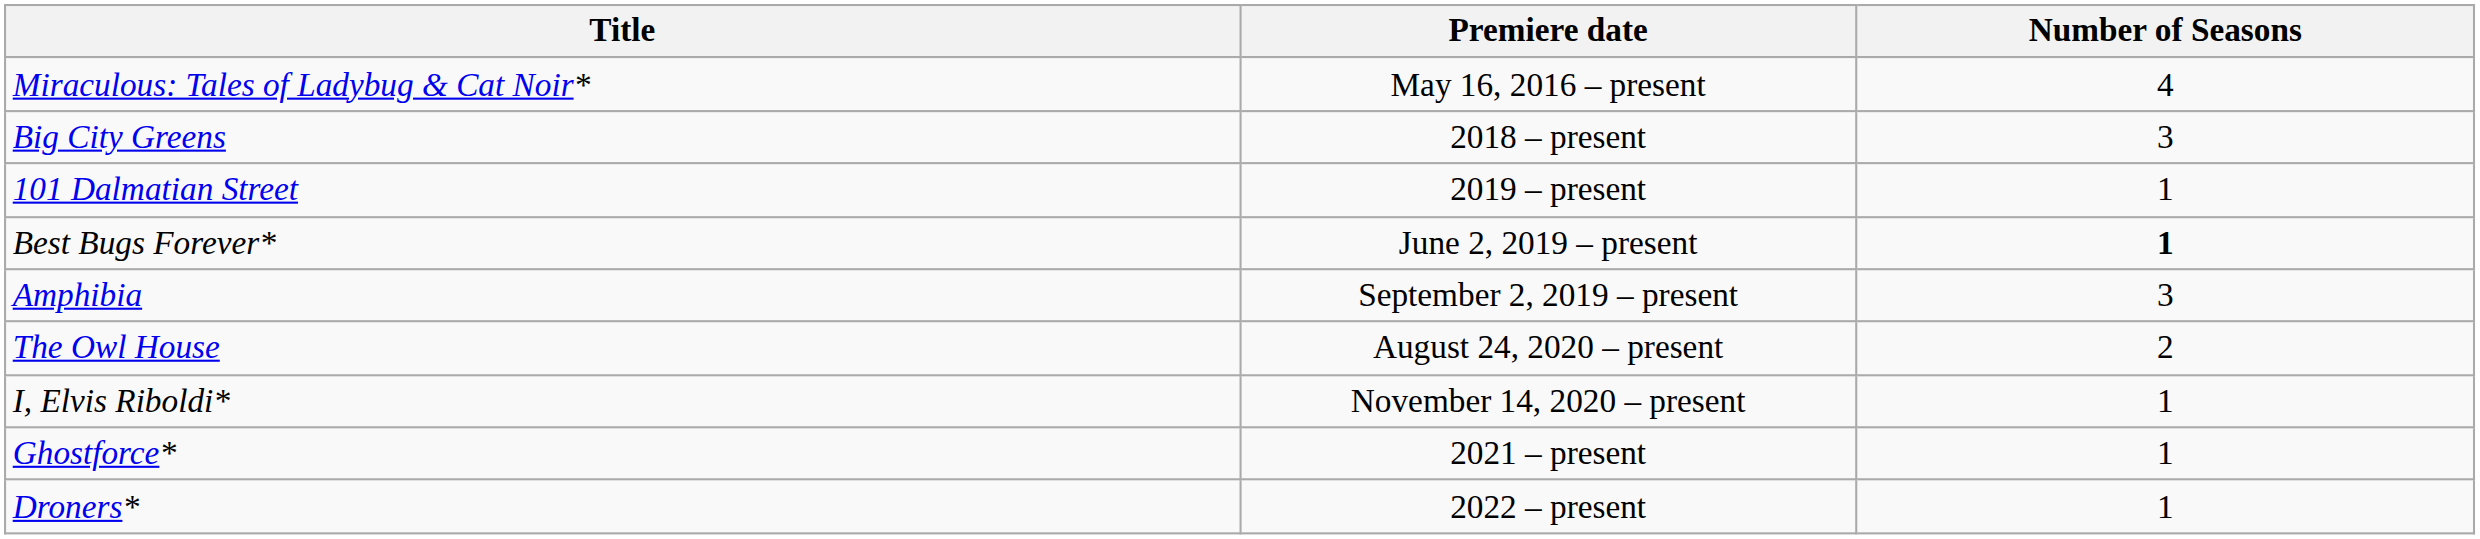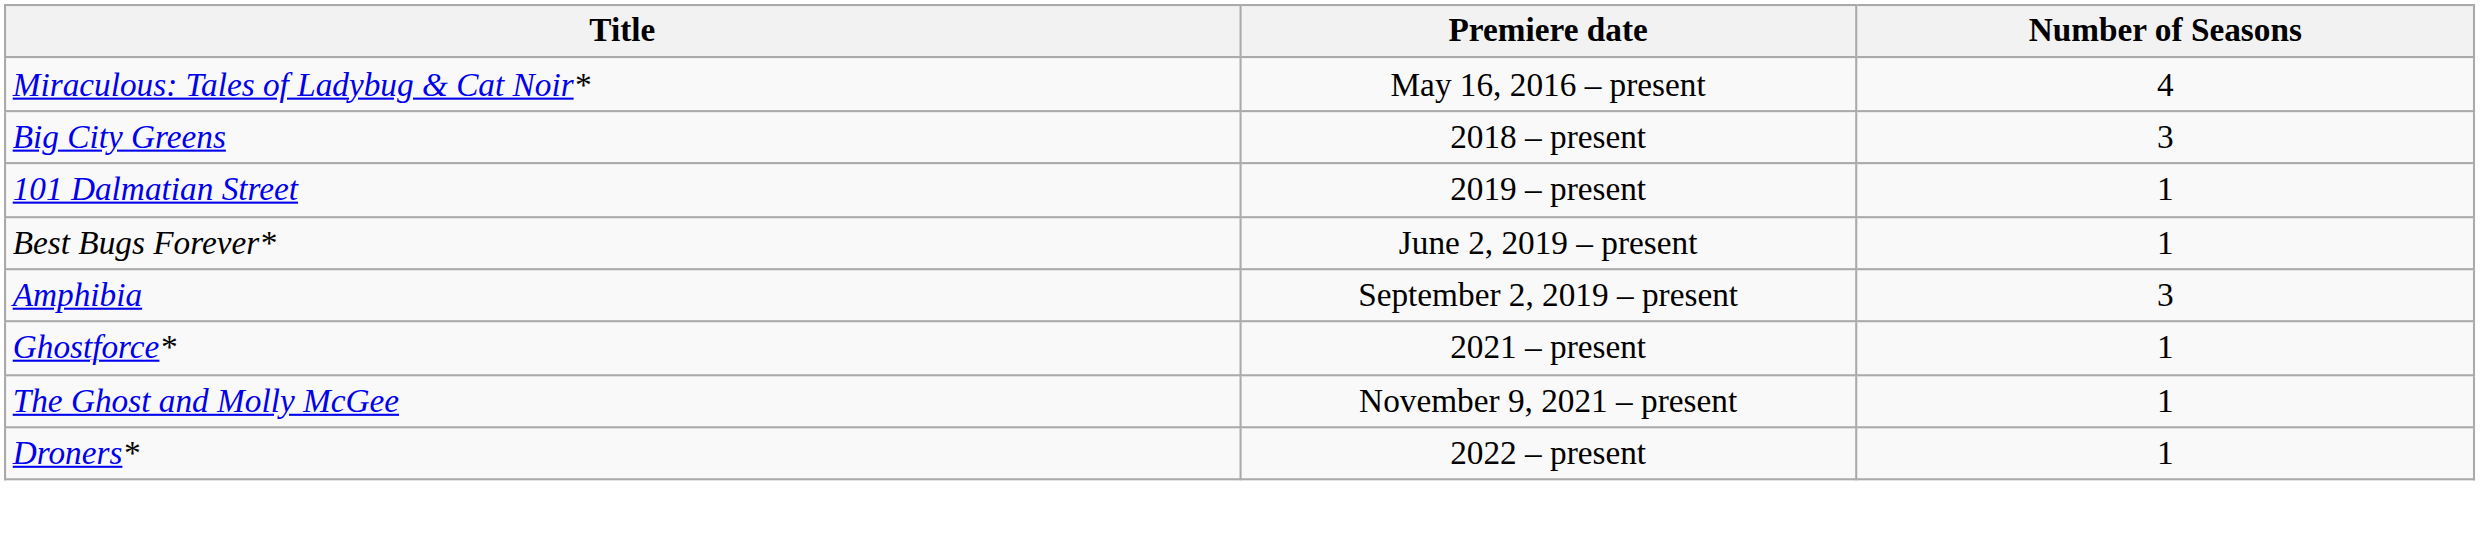Best Bugs Forever* | Number of Seasons: bold -> normal
- row: The Owl House | August 24, 2020 – present | 2
- row: I, Elvis Riboldi* | November 14, 2020 – present | 1
+ row: The Ghost and Molly McGee | November 9, 2021 – present | 1
